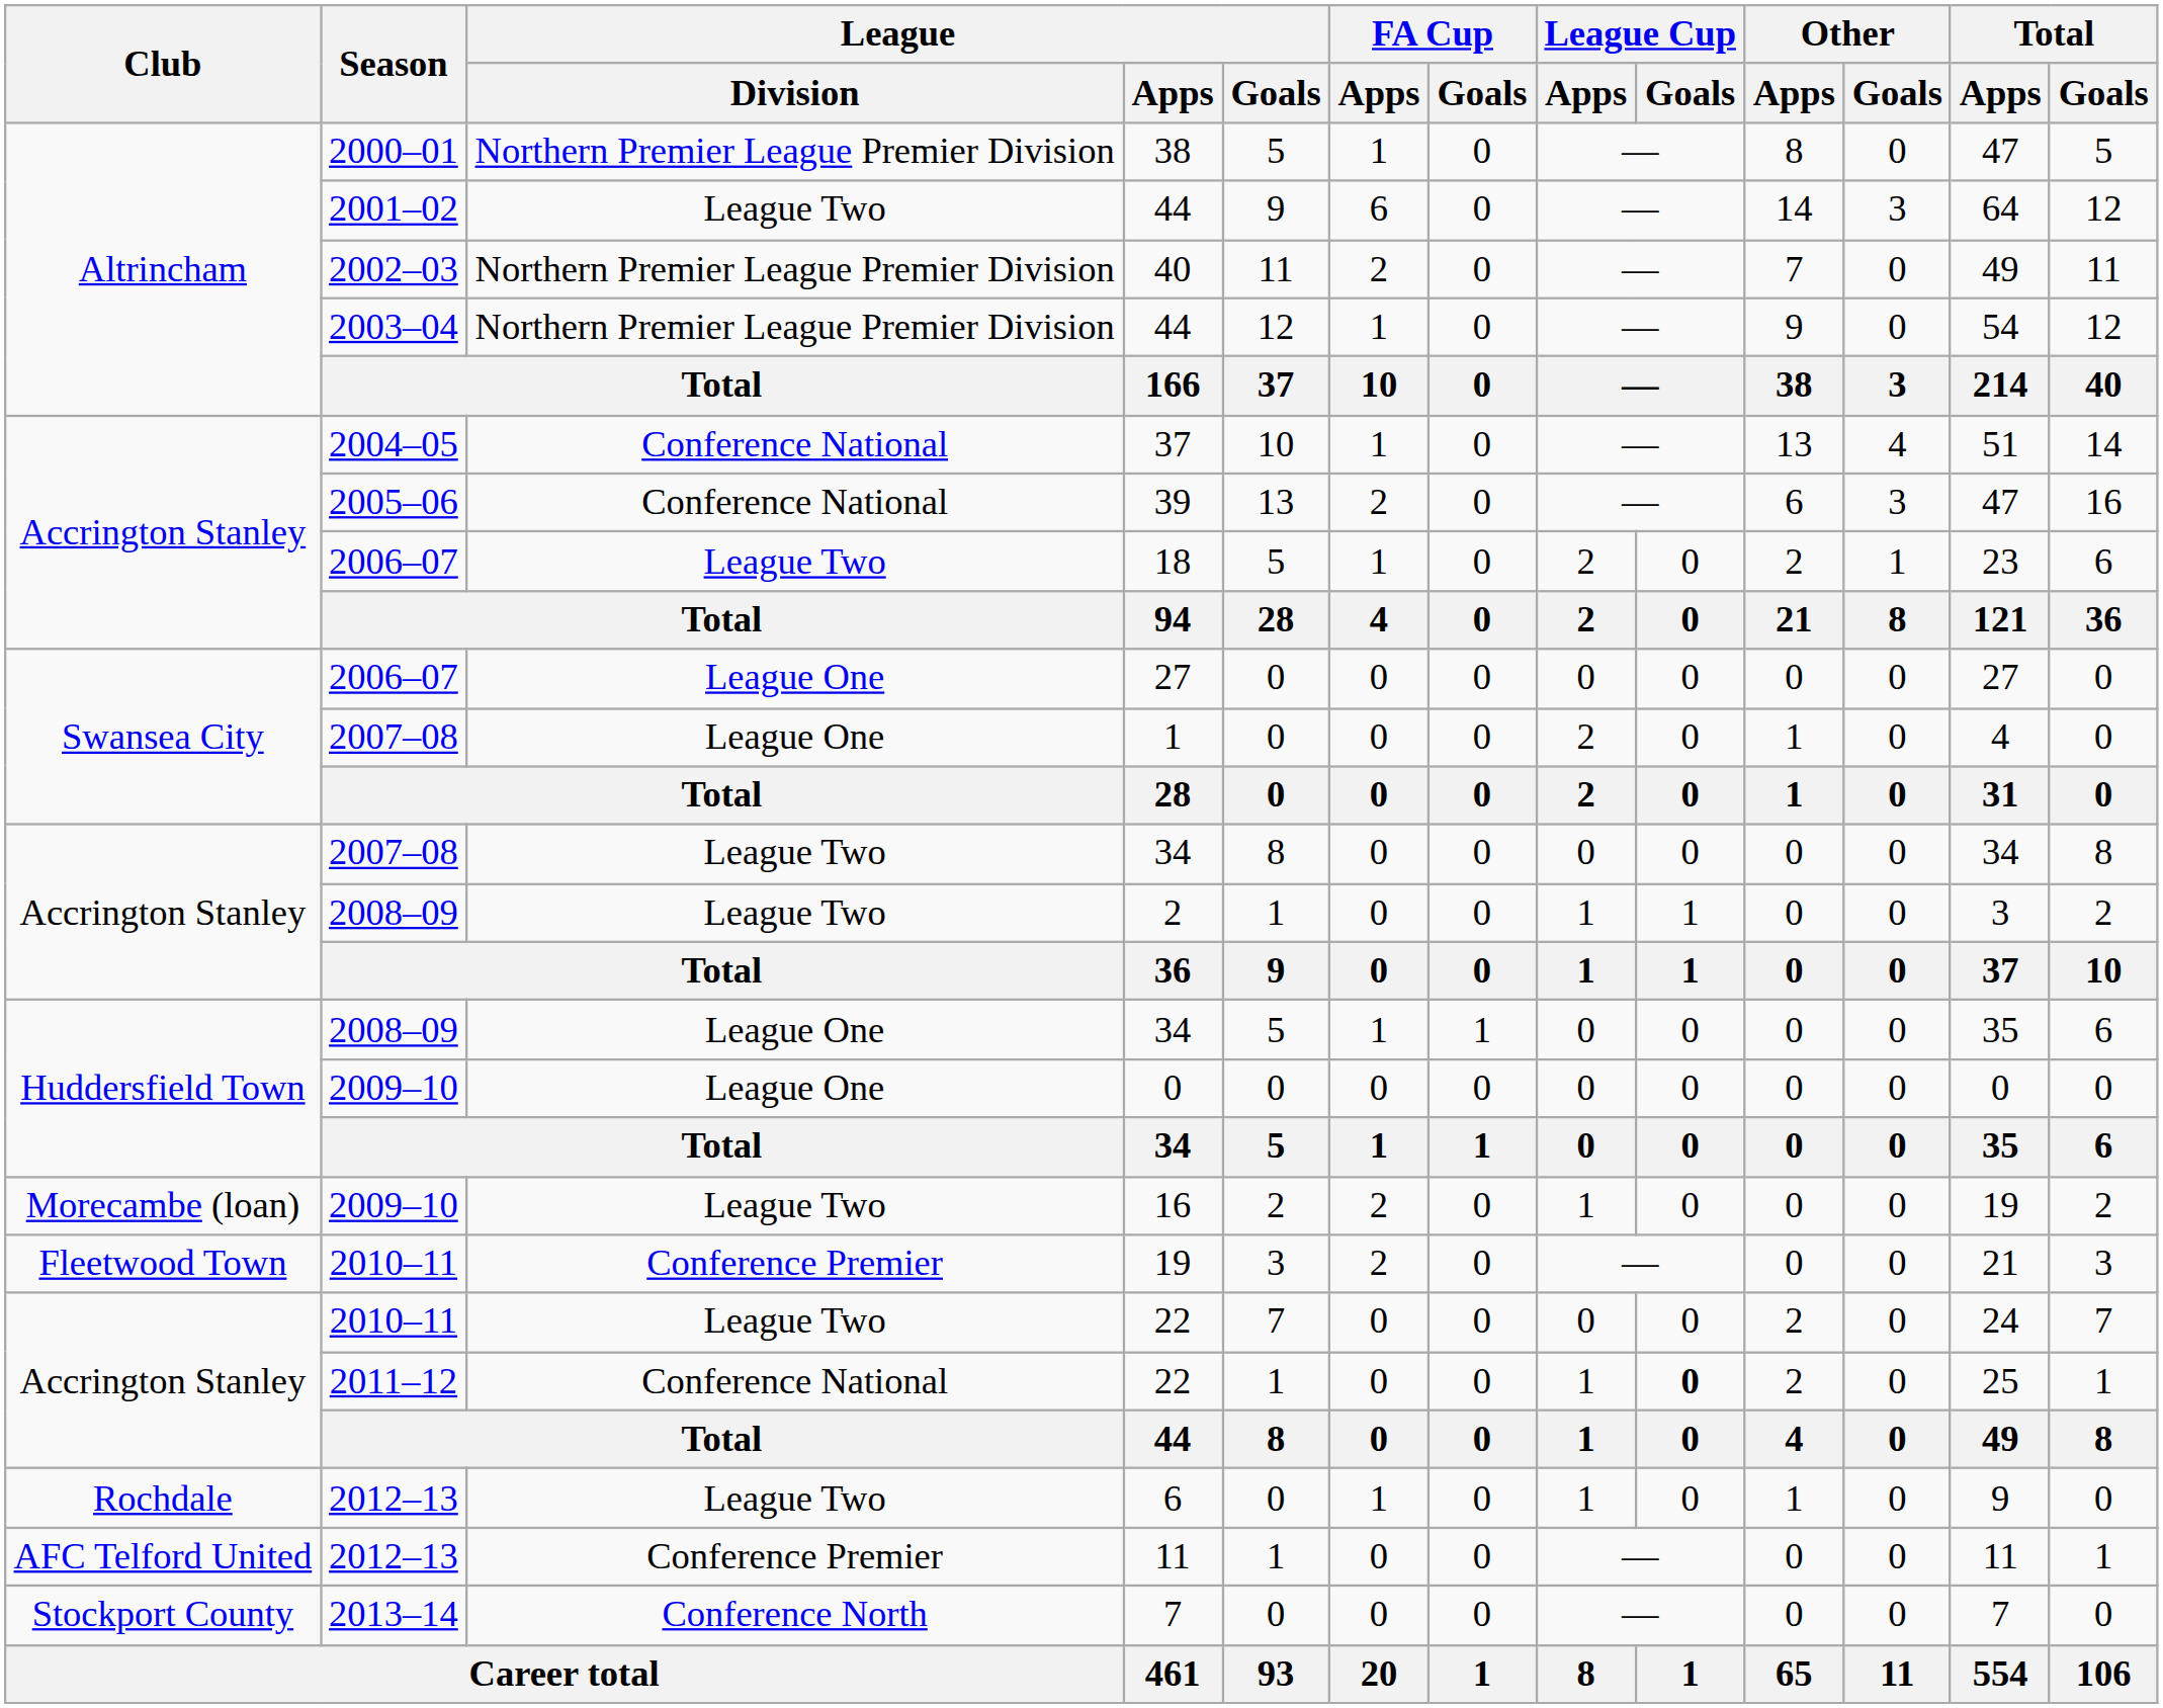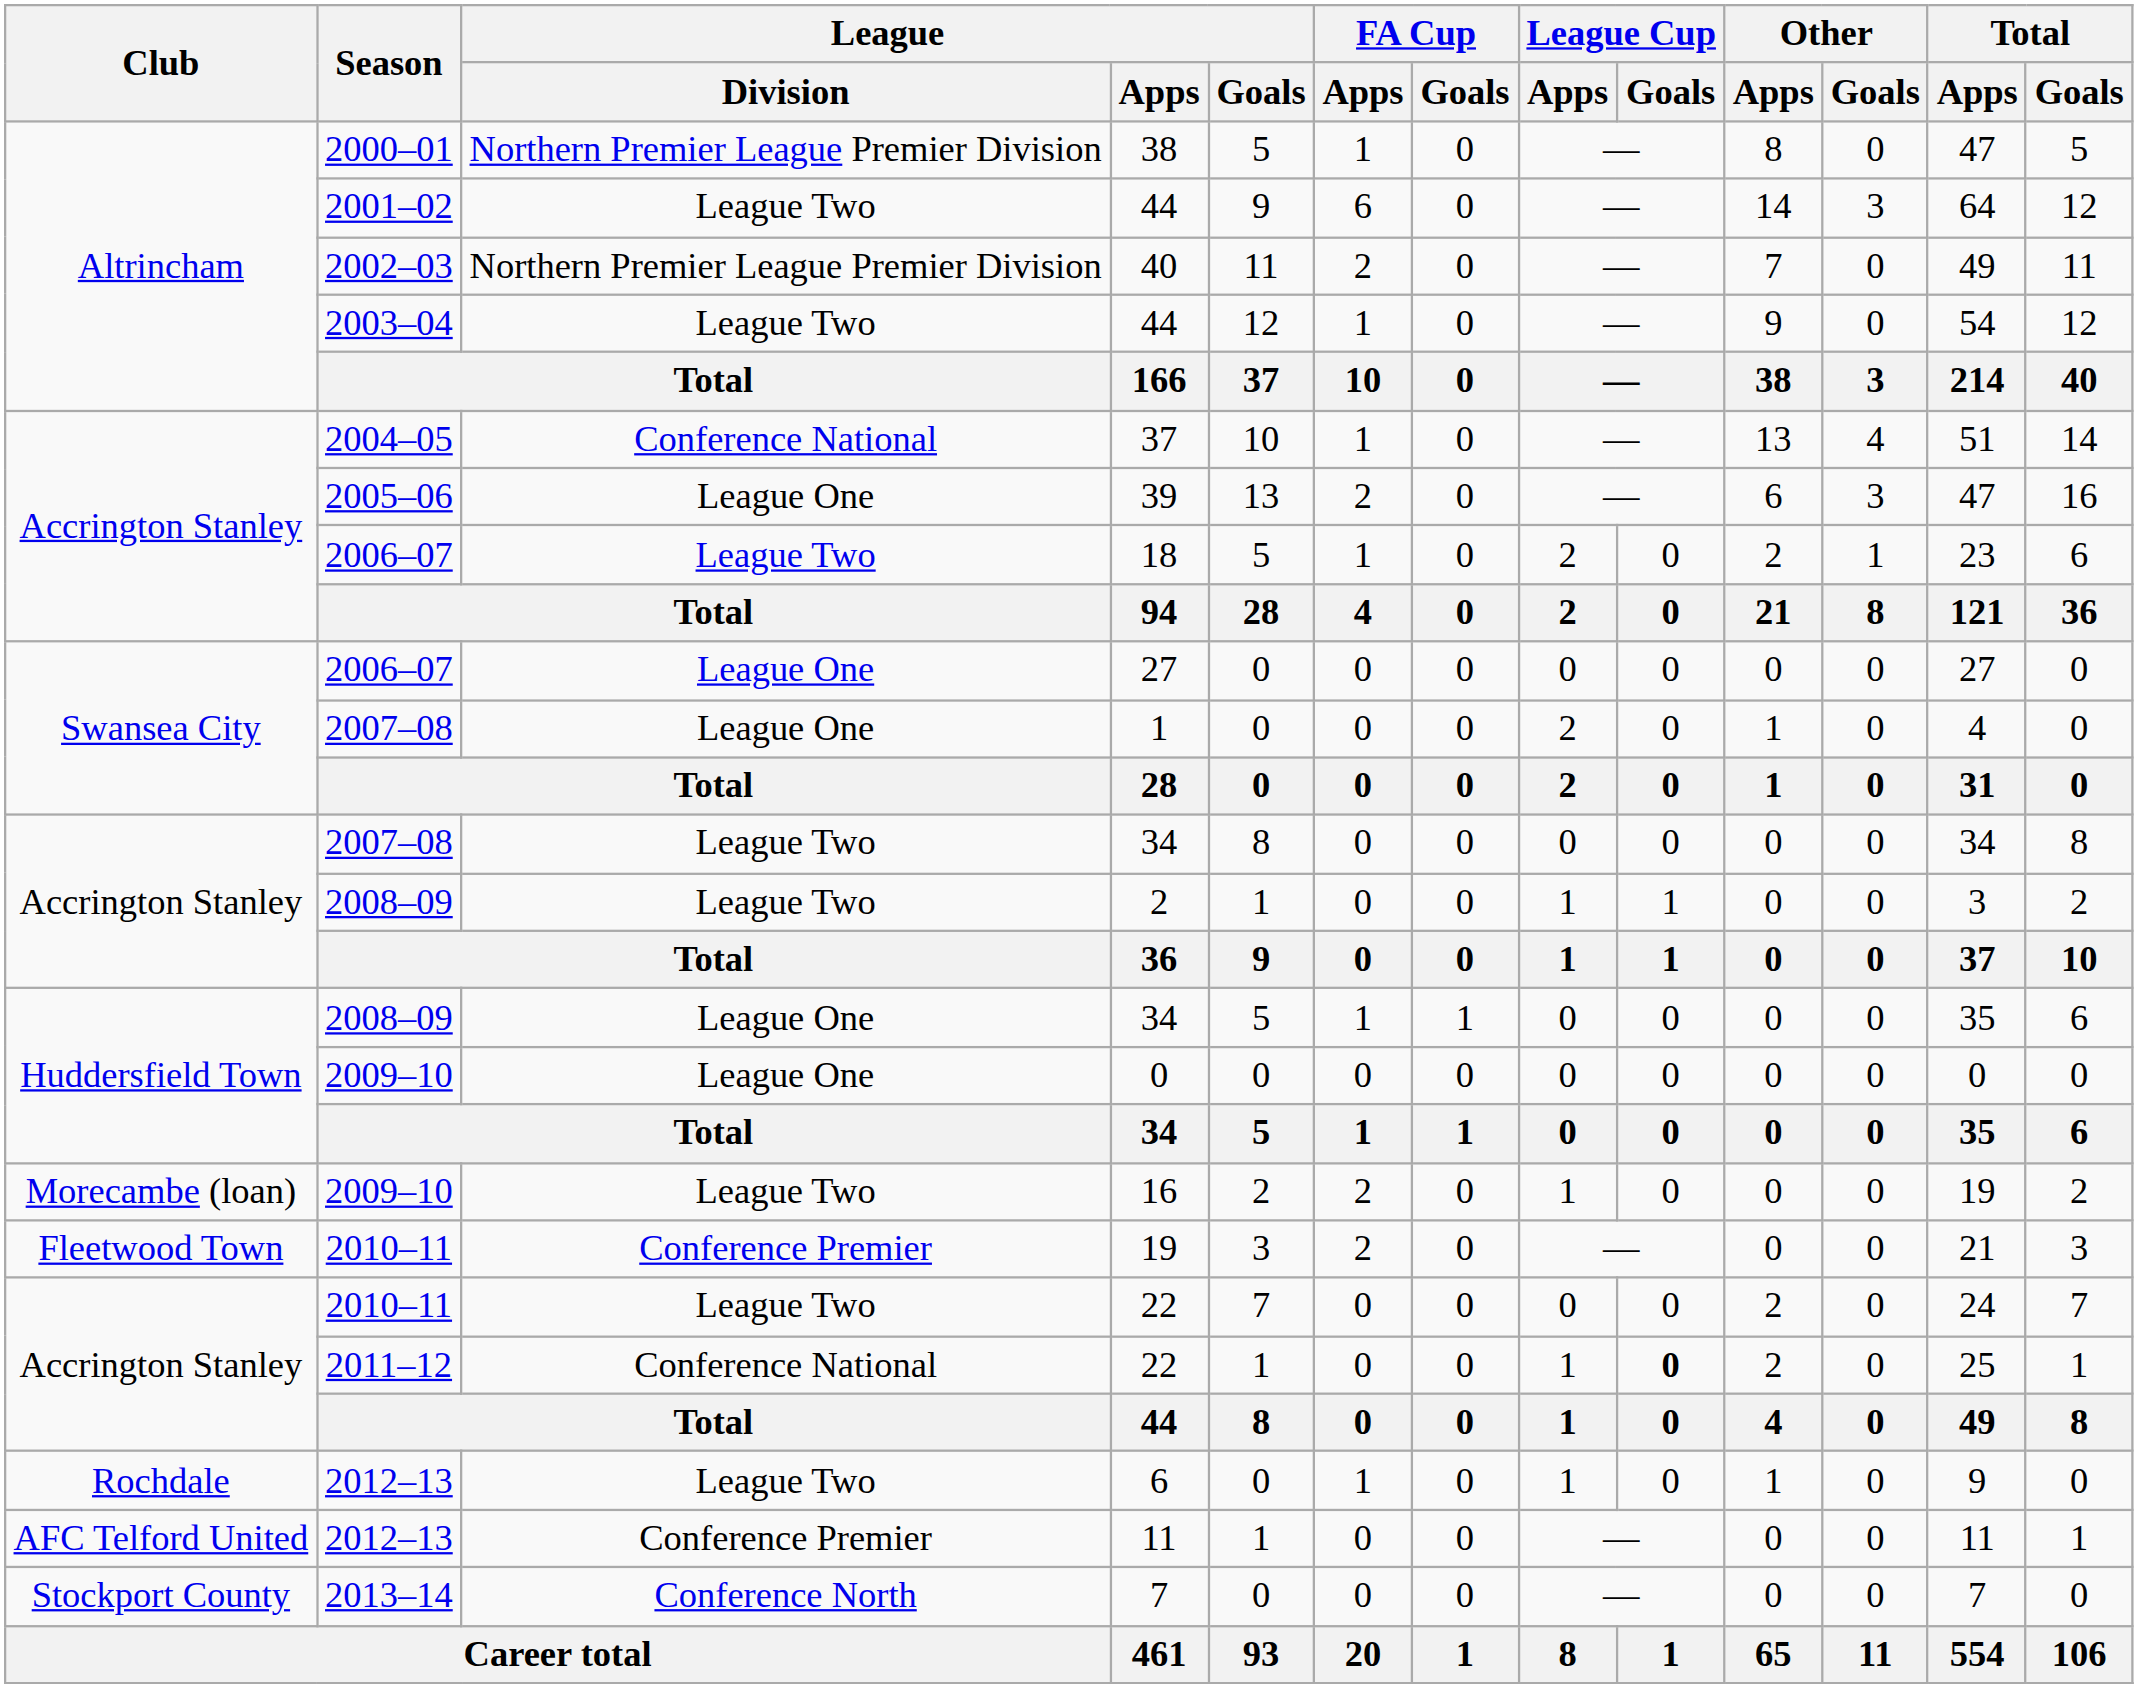2003–04 / 44 | League / Division: Northern Premier League Premier Division -> League Two
39 | League / Division: Conference National -> League One
